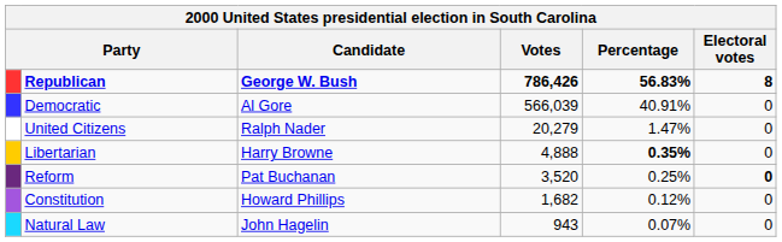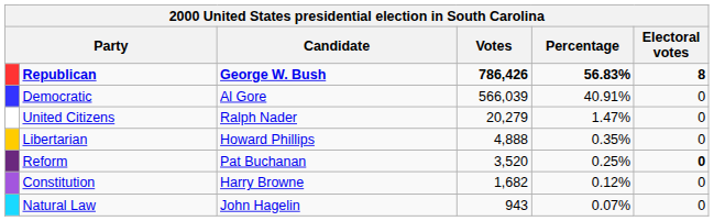Libertarian | Candidate: Harry Browne -> Howard Phillips
Libertarian | Percentage: bold -> normal
Constitution | Candidate: Howard Phillips -> Harry Browne
